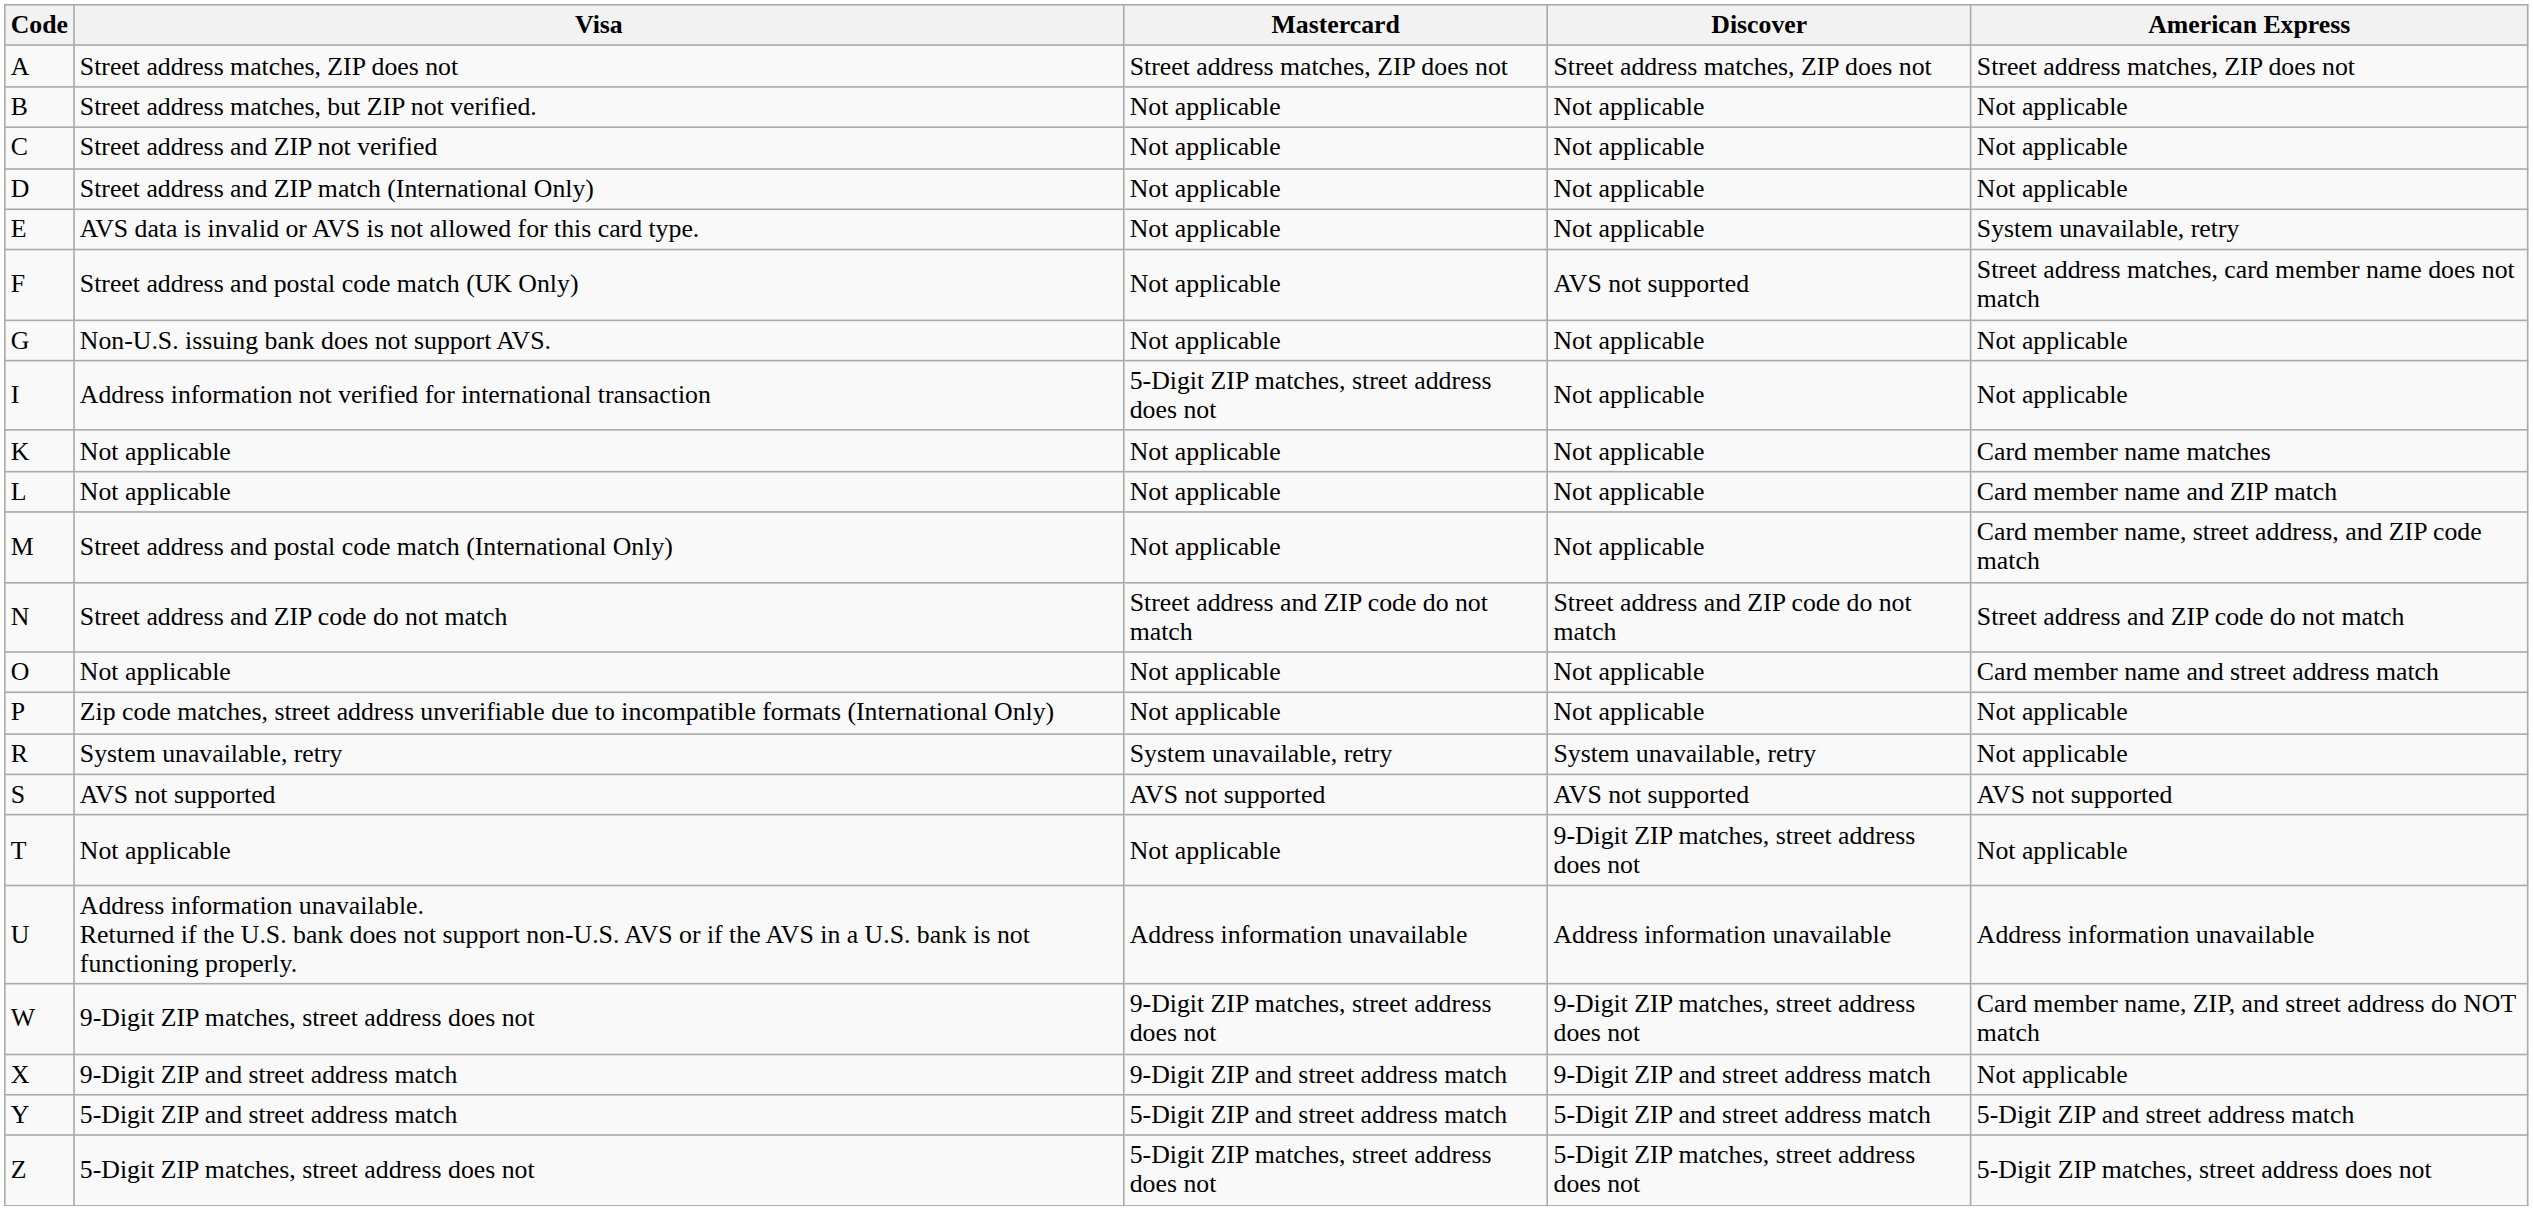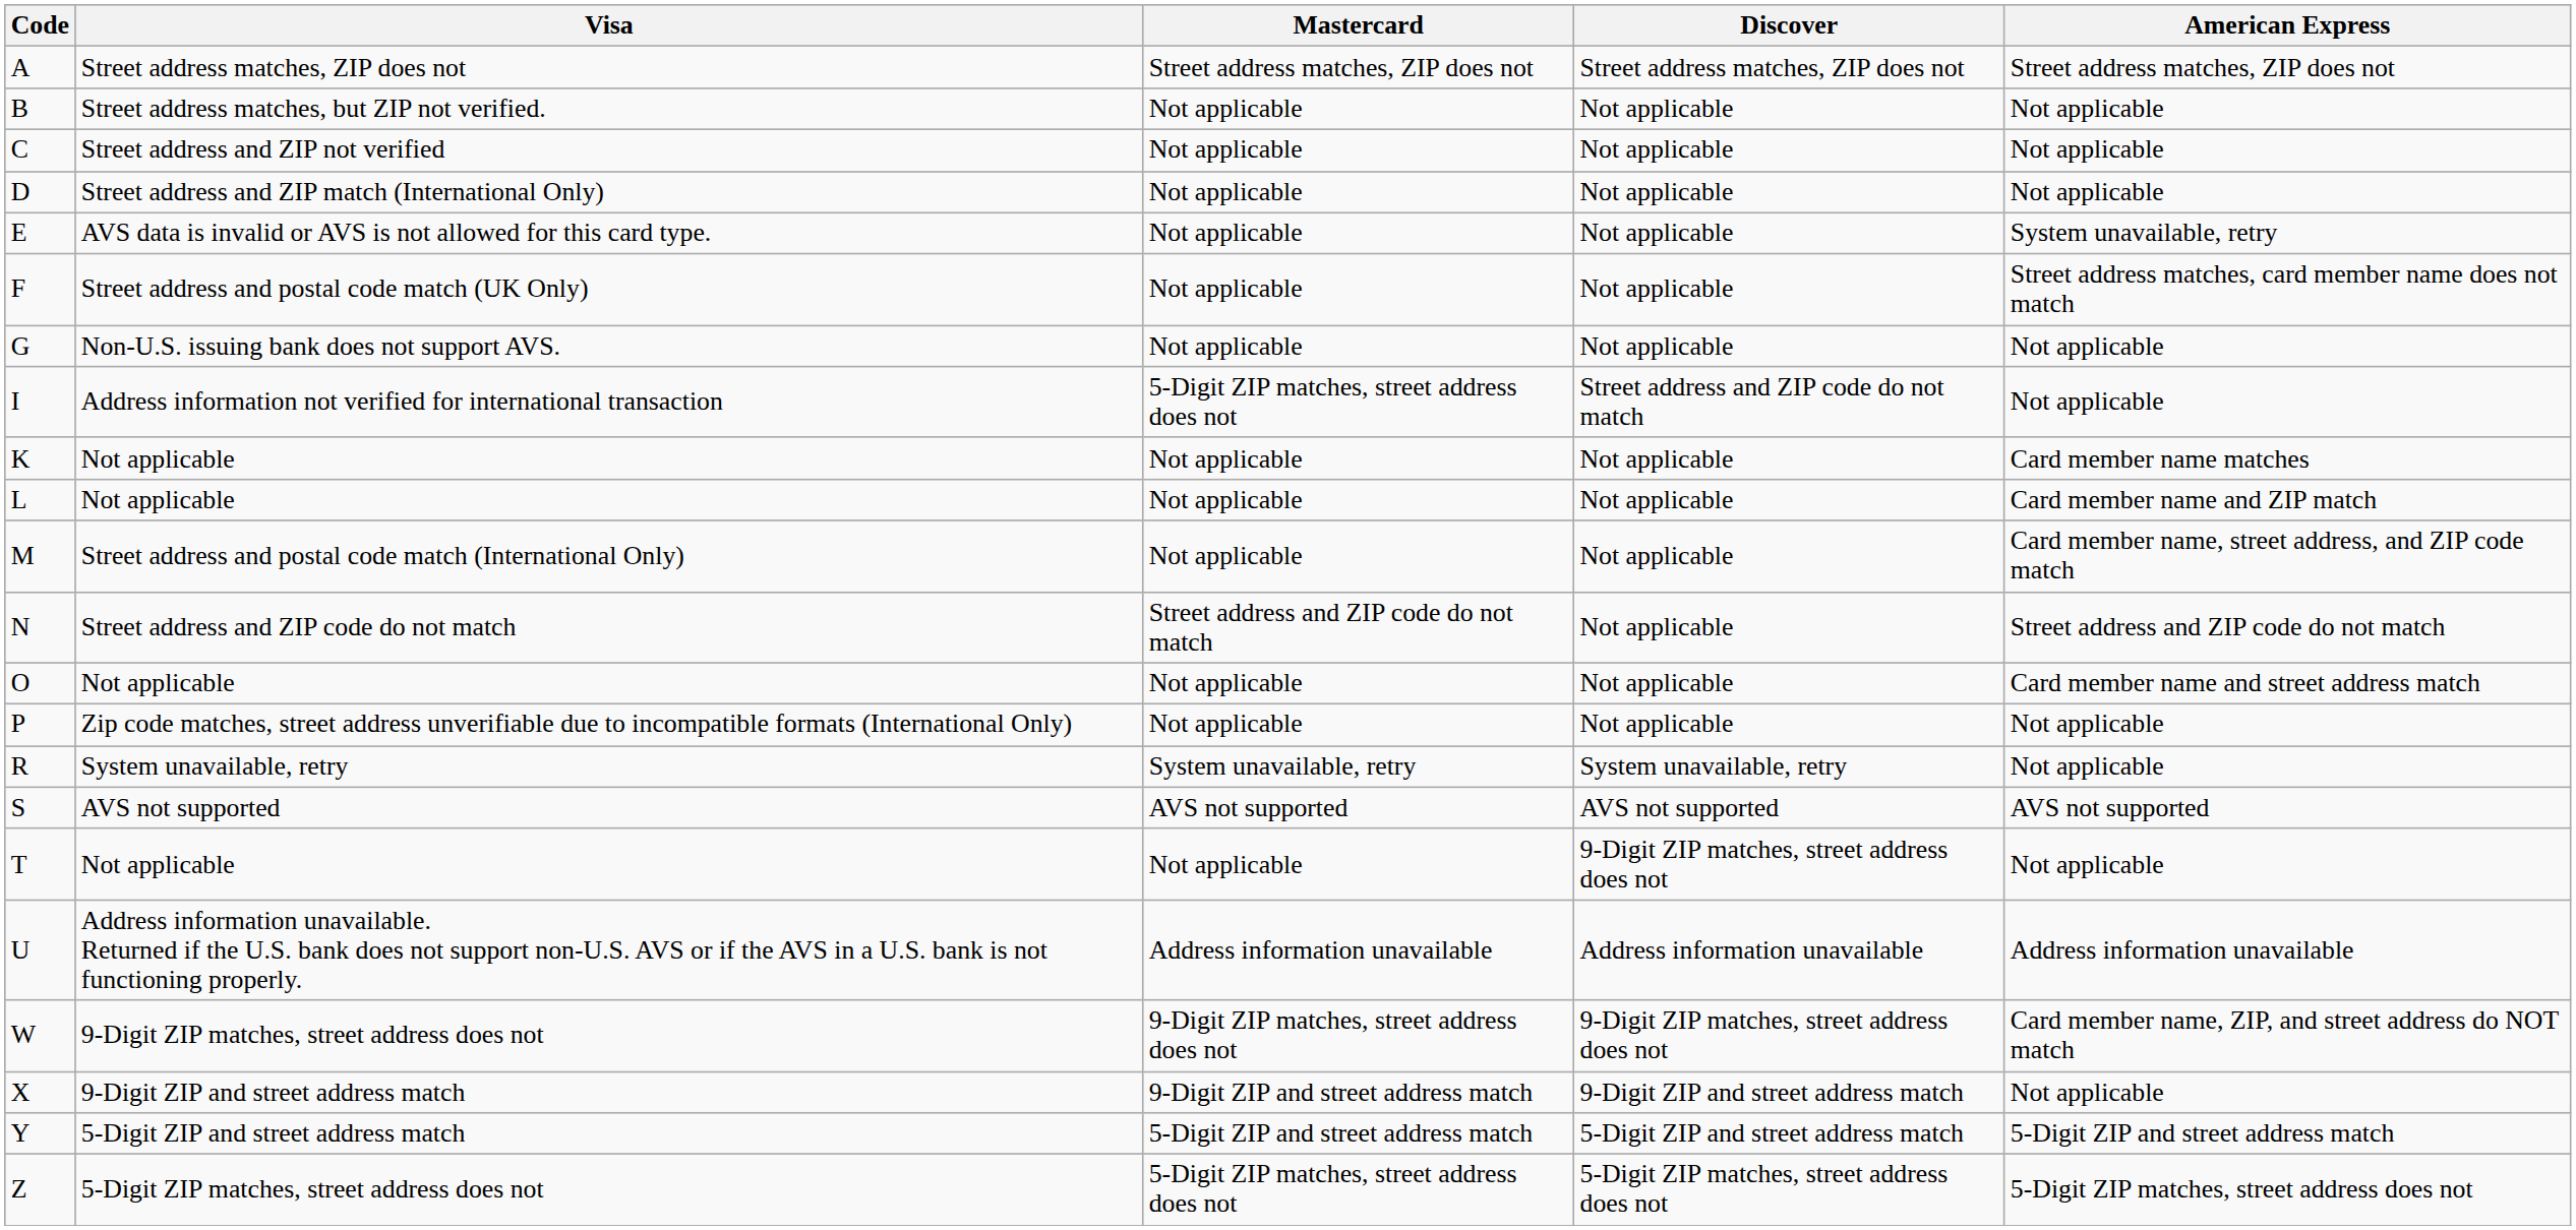F | Discover: AVS not supported -> Not applicable
I | Discover: Not applicable -> Street address and ZIP code do not match
N | Discover: Street address and ZIP code do not match -> Not applicable
